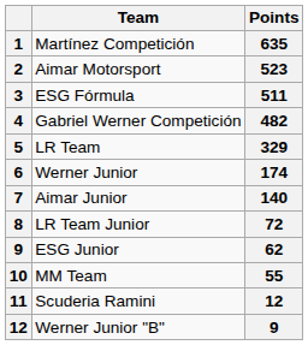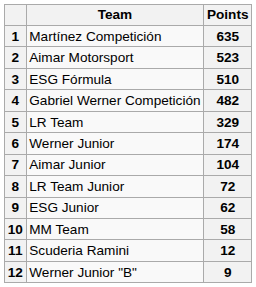ESG Fórmula | Points: 511 -> 510
Aimar Junior | Points: 140 -> 104
MM Team | Points: 55 -> 58
